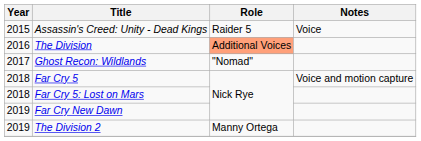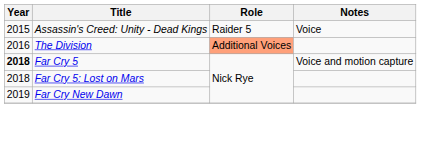- row: 2017 | Ghost Recon: Wildlands | "Nomad"
Far Cry 5 | Year: normal -> bold
- row: 2019 | The Division 2 | Manny Ortega
